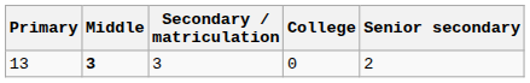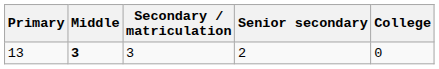columns swapped: Senior secondary <-> College
